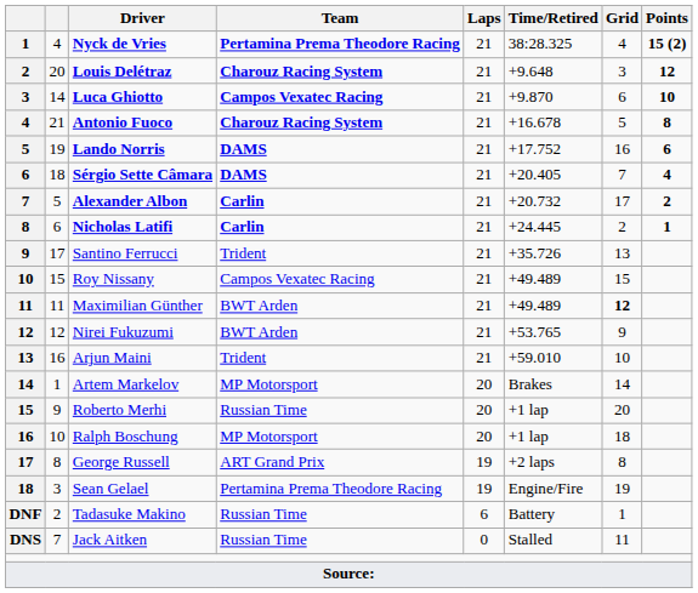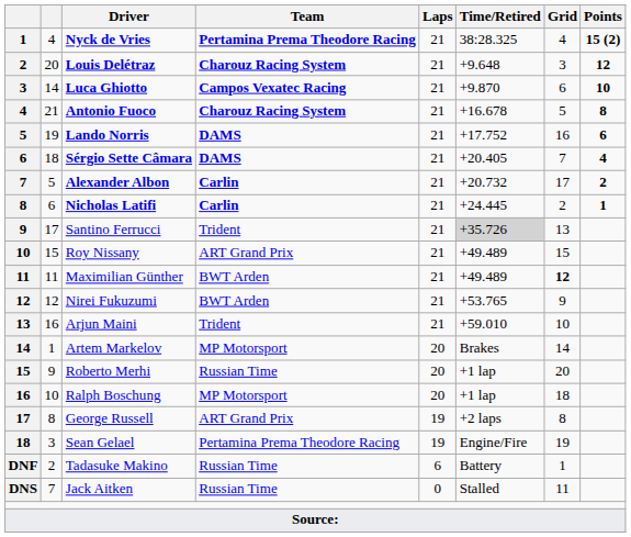Santino Ferrucci | Time/Retired: no background -> lightgrey background
Roy Nissany | Team: Campos Vexatec Racing -> ART Grand Prix
